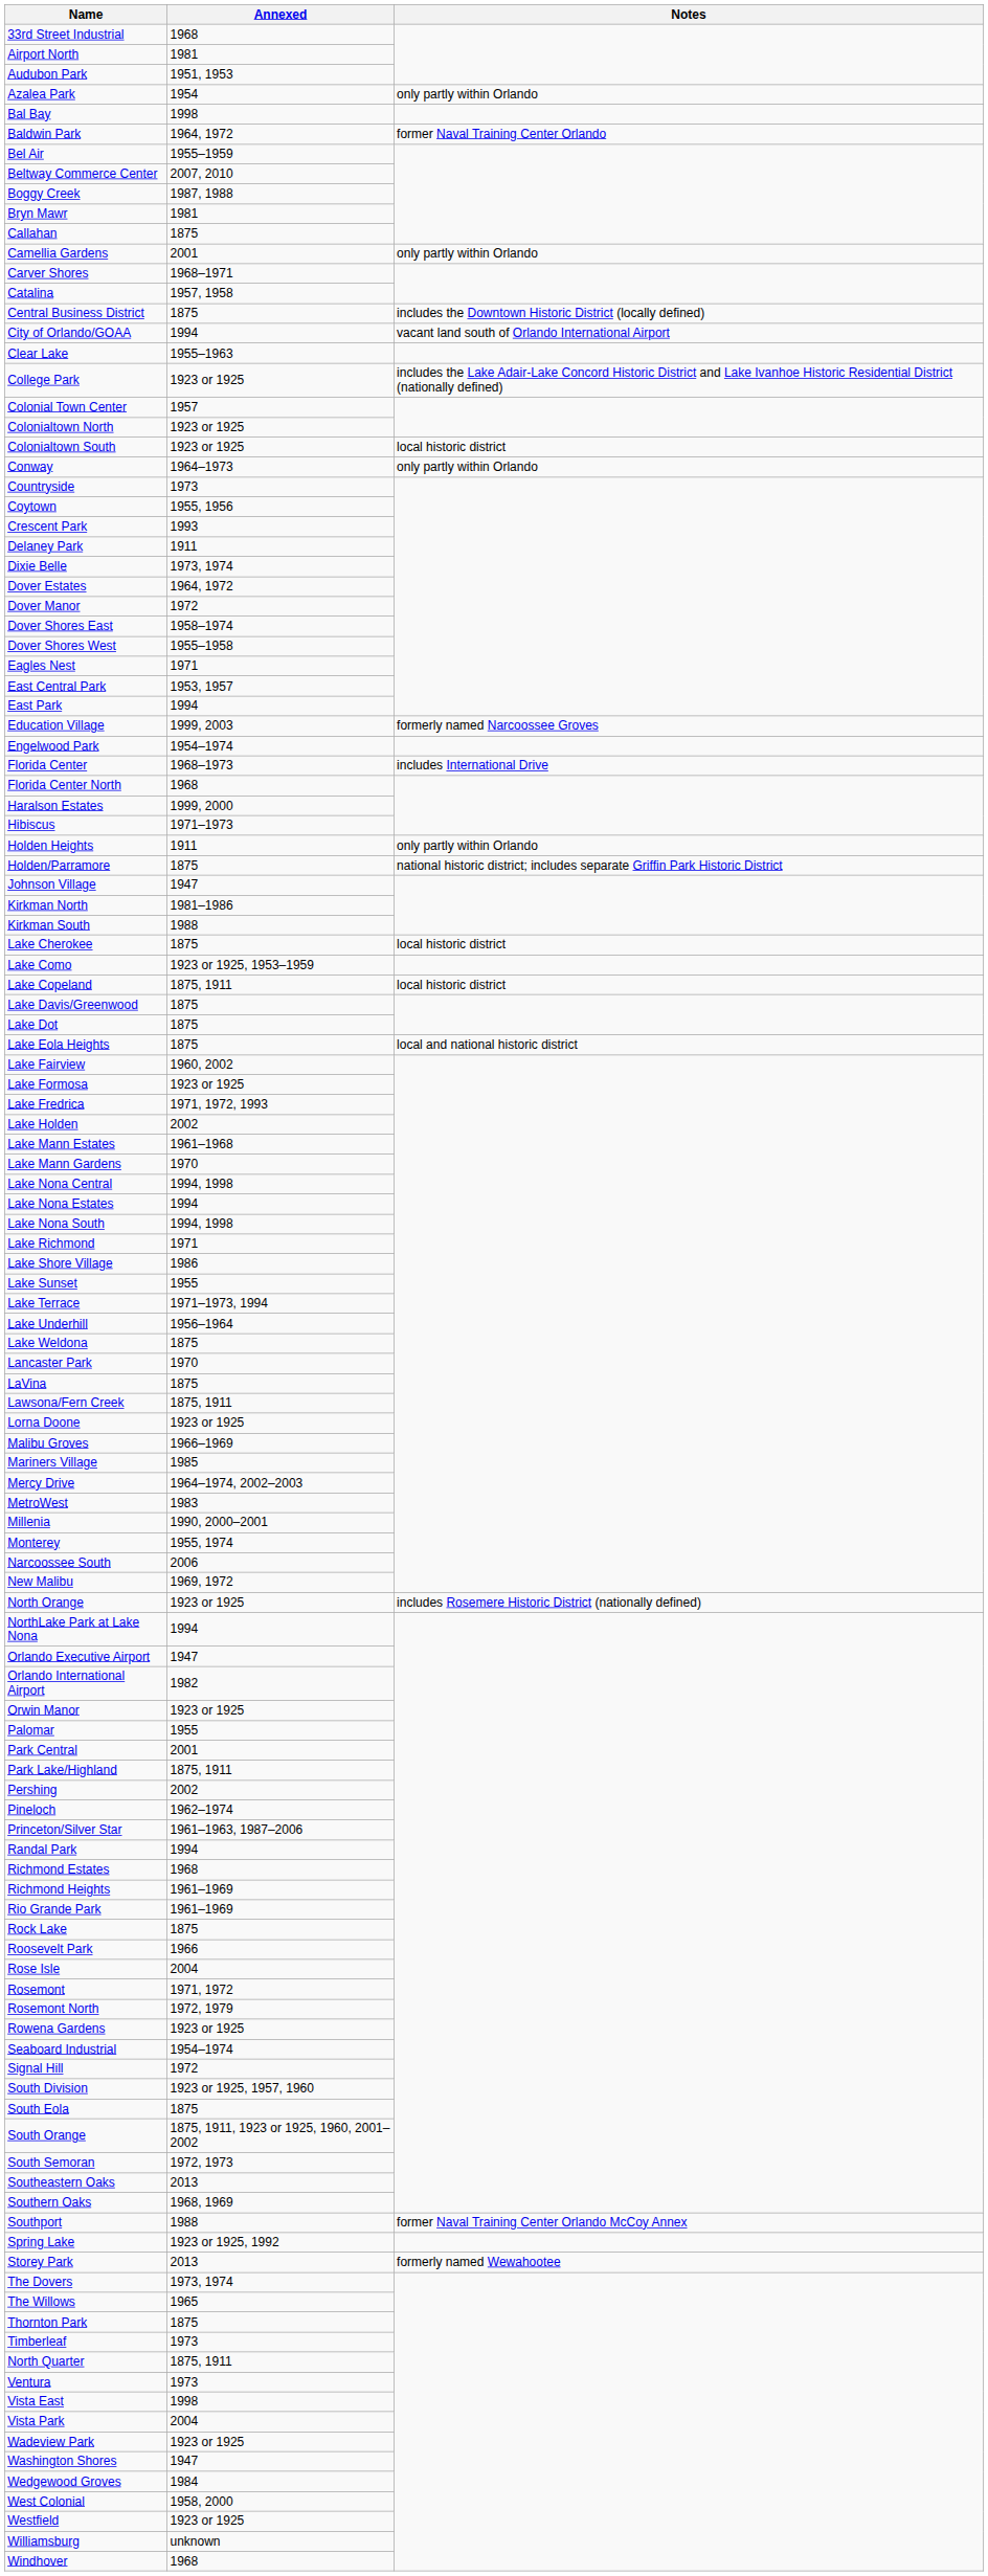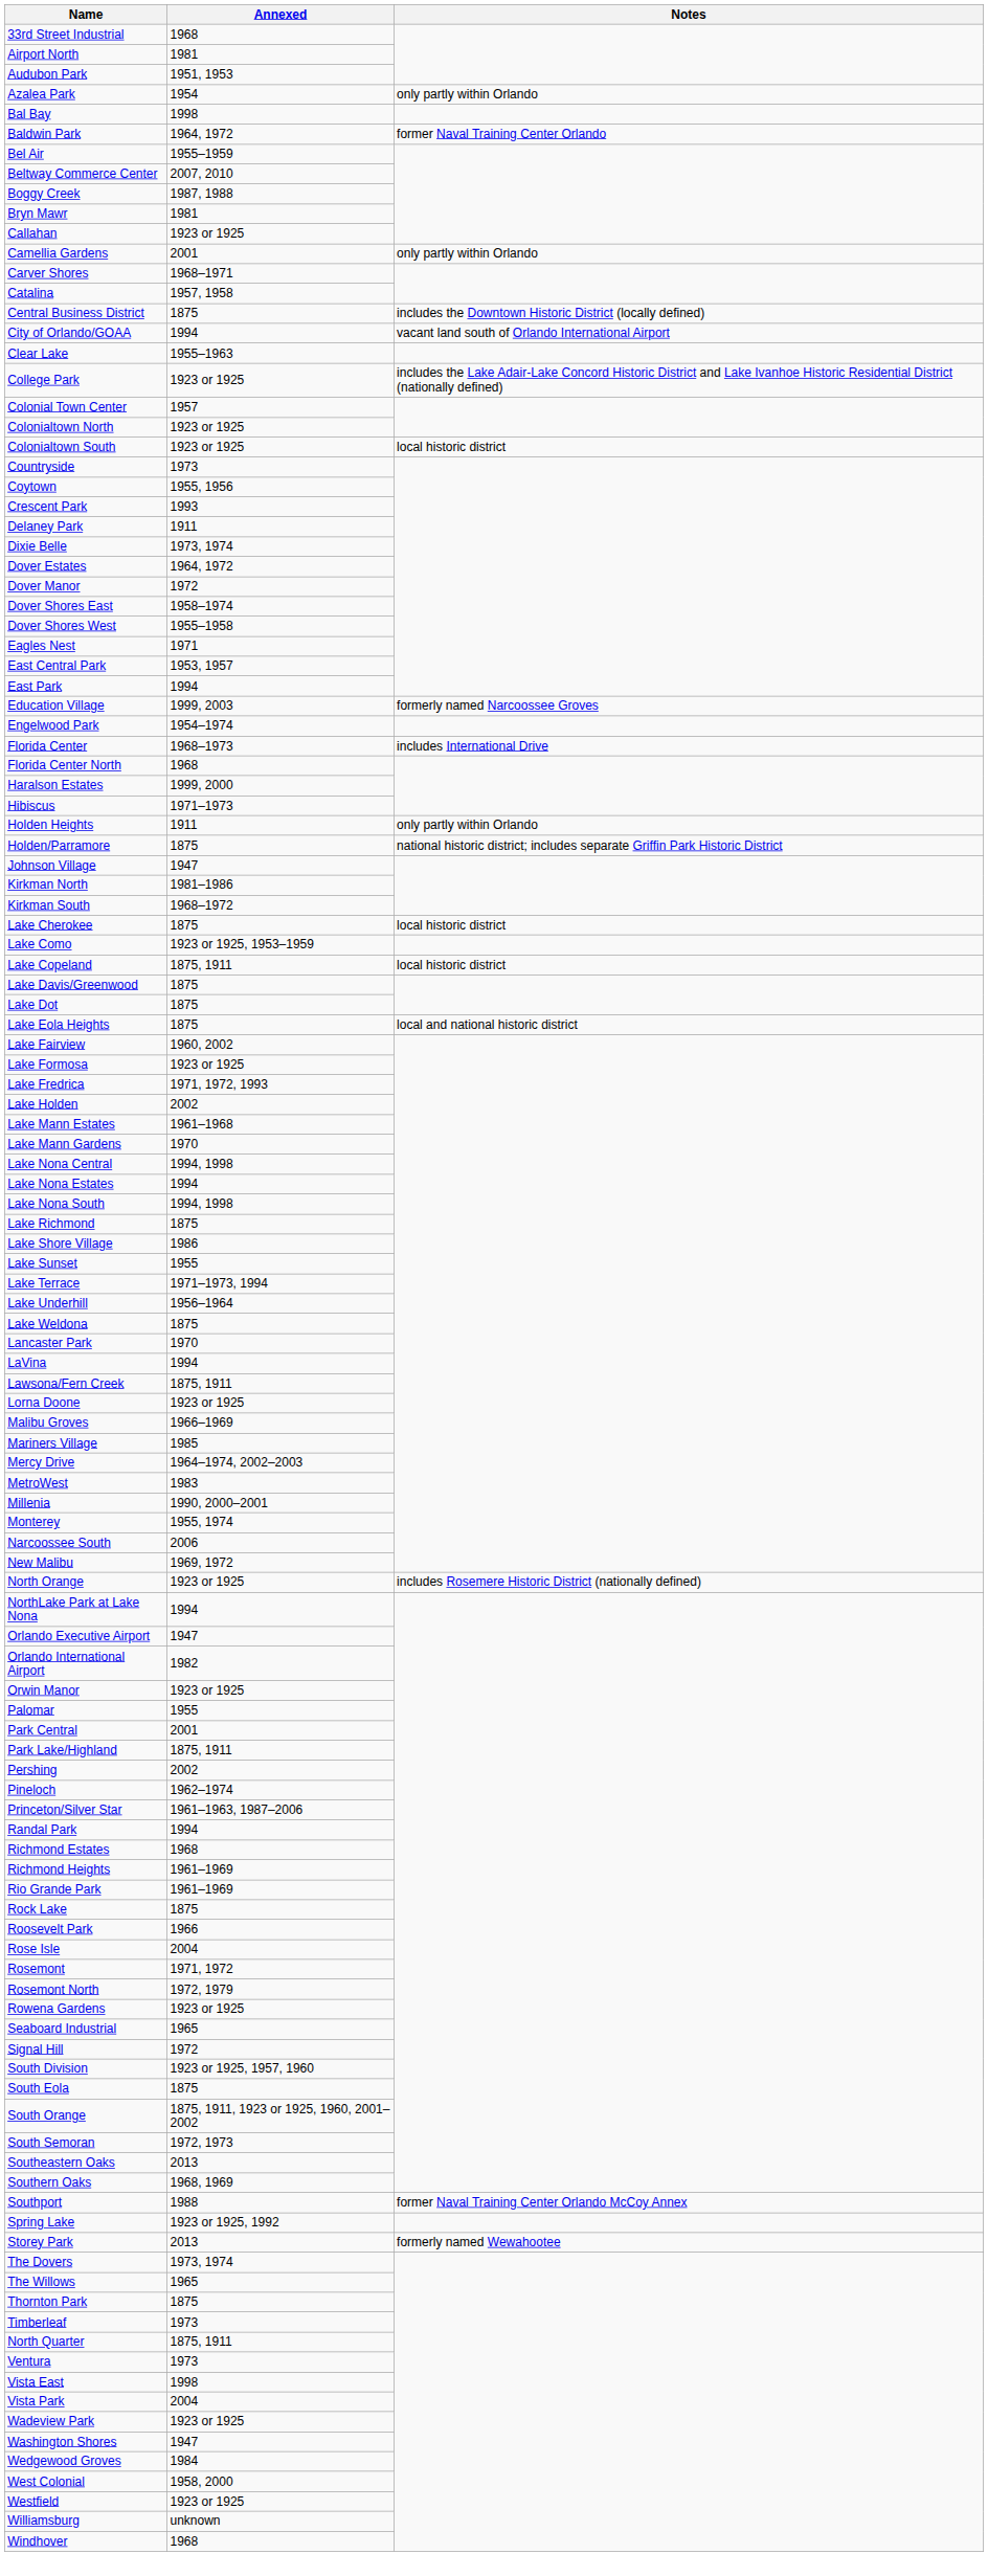Callahan | Annexed: 1875 -> 1923 or 1925
- row: Conway | 1964–1973 | only partly within Orlando
Kirkman South | Annexed: 1988 -> 1968–1972
Lake Richmond | Annexed: 1971 -> 1875
LaVina | Annexed: 1875 -> 1994
Seaboard Industrial | Annexed: 1954–1974 -> 1965
